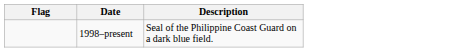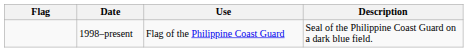+ column: Use | Flag of the Philippine Coast Guard
